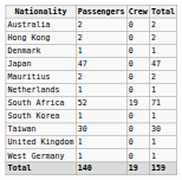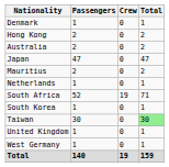rows swapped: Australia <-> Denmark
Taiwan | Total: no background -> lightgreen background
